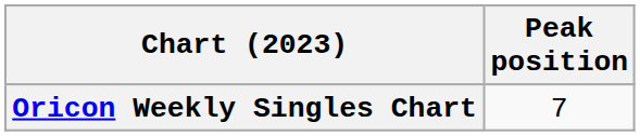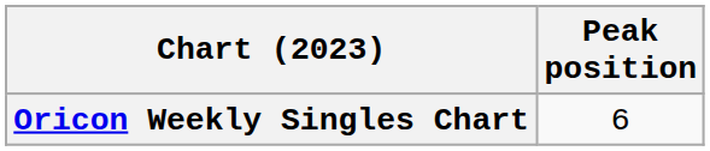Oricon Weekly Singles Chart | Peak position: 7 -> 6
